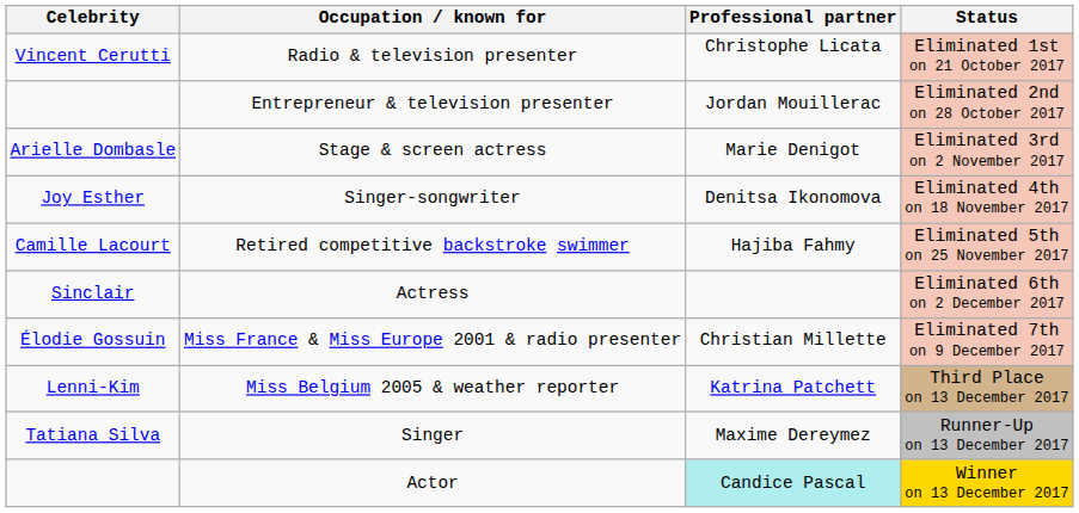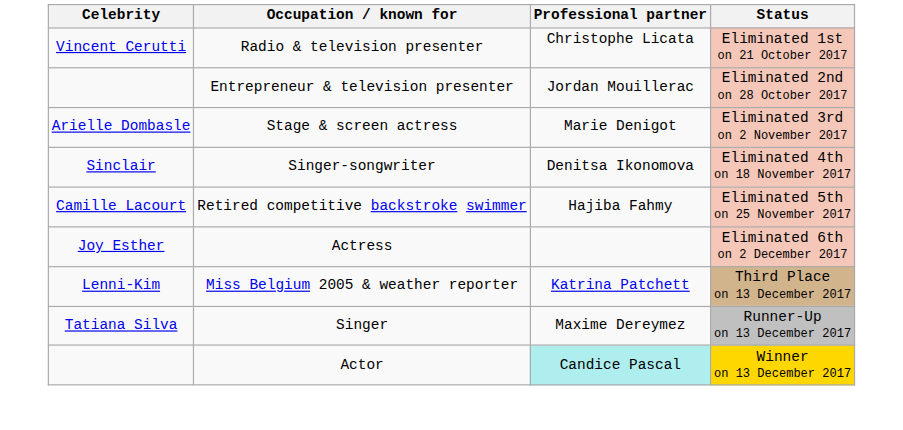Singer-songwriter | Celebrity: Joy Esther -> Sinclair
Actress | Celebrity: Sinclair -> Joy Esther
- row: Élodie Gossuin | Miss France & Miss Europe 2001 & radio presenter | Christian Millette | Eliminated 7th on 9 December 2017
